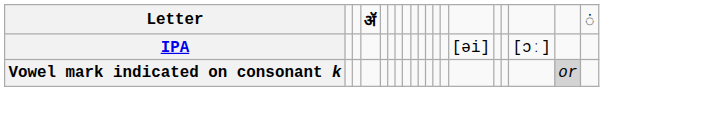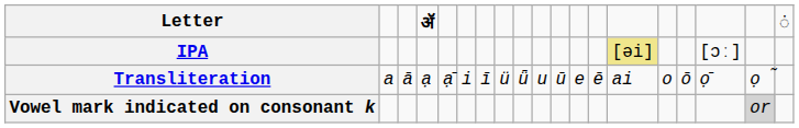IPA | column 14: no background -> khaki background
+ row: Transliteration | a | ā | ạ | ạ̄ | i | ī | ü | ǖ | u | ū | e | ē | ai | o | ō | ọ̄ | ọ | ̃
